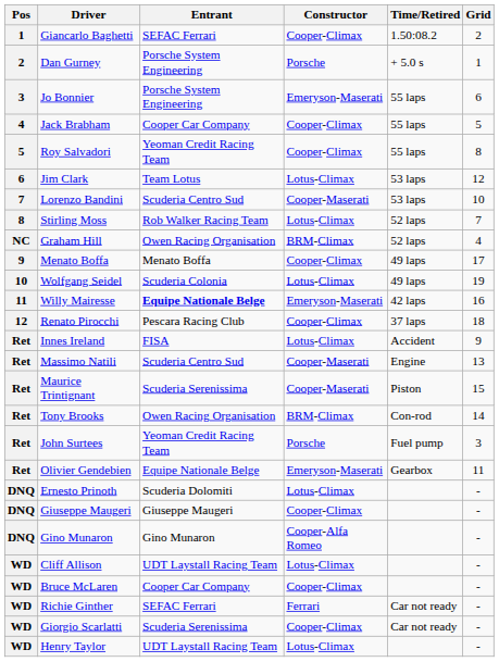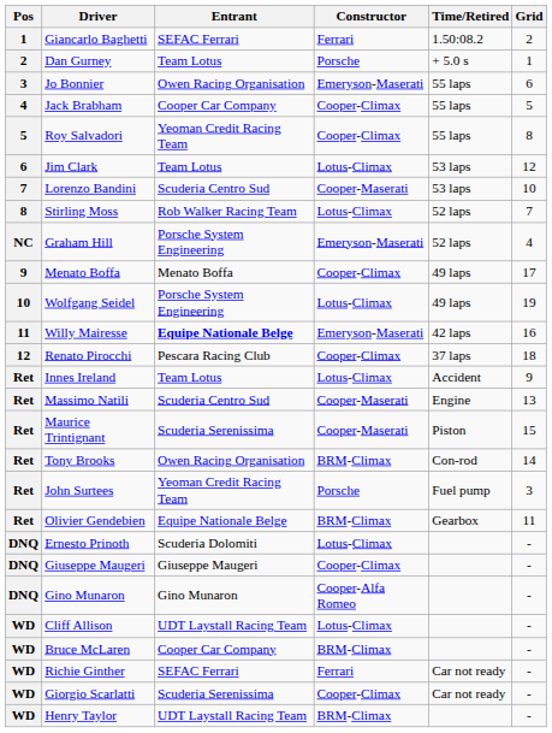Giancarlo Baghetti | Constructor: Cooper-Climax -> Ferrari
Dan Gurney | Entrant: Porsche System Engineering -> Team Lotus
Jo Bonnier | Entrant: Porsche System Engineering -> Owen Racing Organisation
Graham Hill | Entrant: Owen Racing Organisation -> Porsche System Engineering
Graham Hill | Constructor: BRM-Climax -> Emeryson-Maserati
Wolfgang Seidel | Entrant: Scuderia Colonia -> Porsche System Engineering
Innes Ireland | Entrant: FISA -> Team Lotus
Olivier Gendebien | Constructor: Emeryson-Maserati -> BRM-Climax
Bruce McLaren | Constructor: Cooper-Climax -> BRM-Climax
Henry Taylor | Constructor: Lotus-Climax -> BRM-Climax
